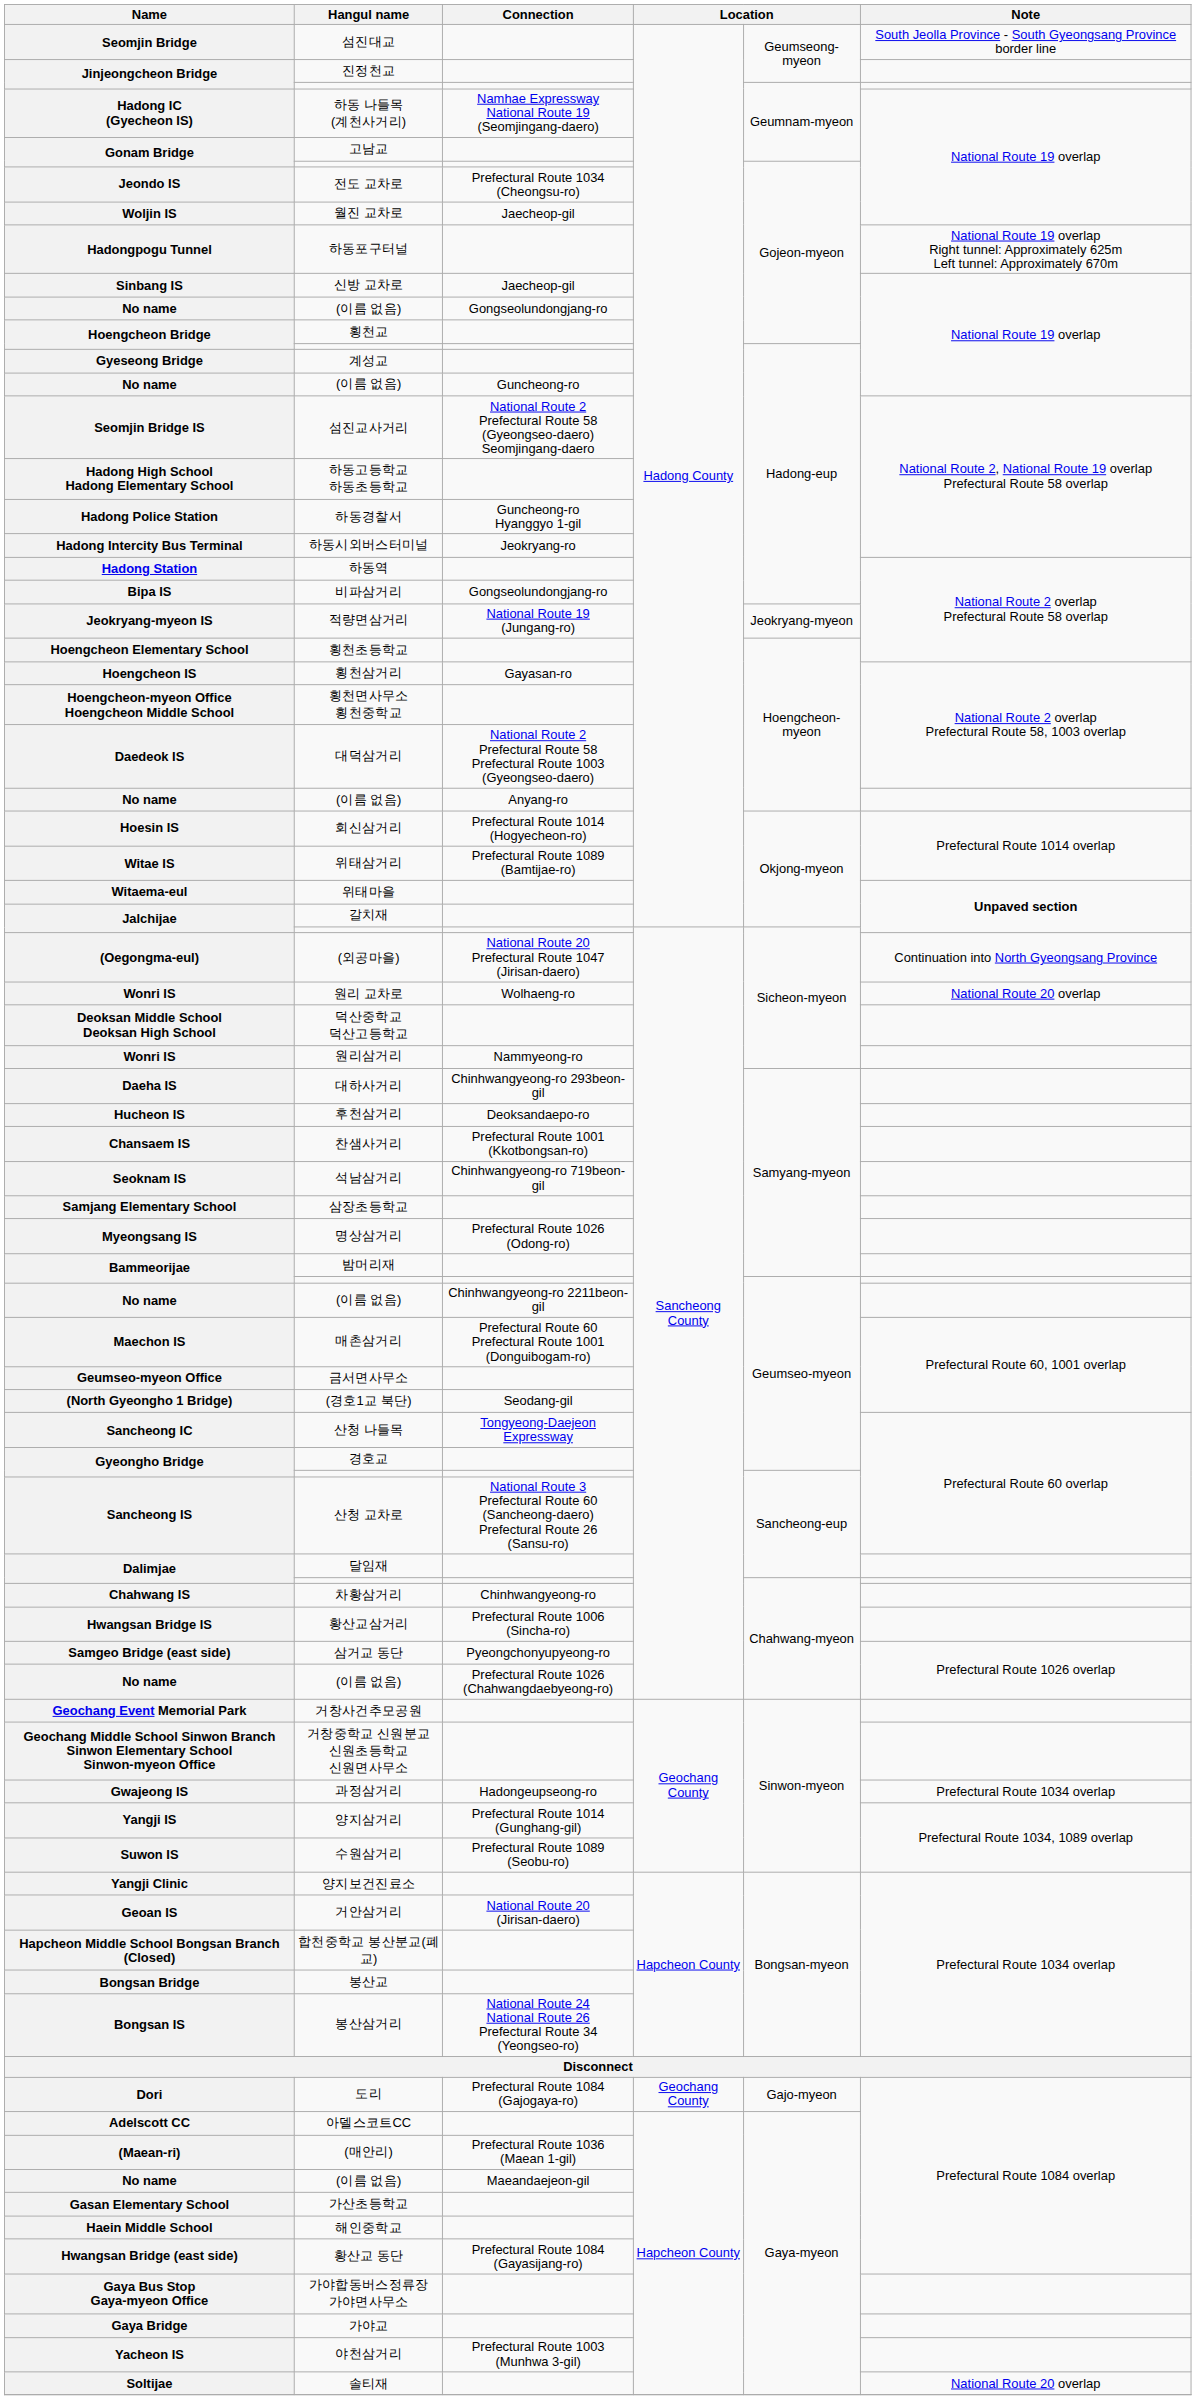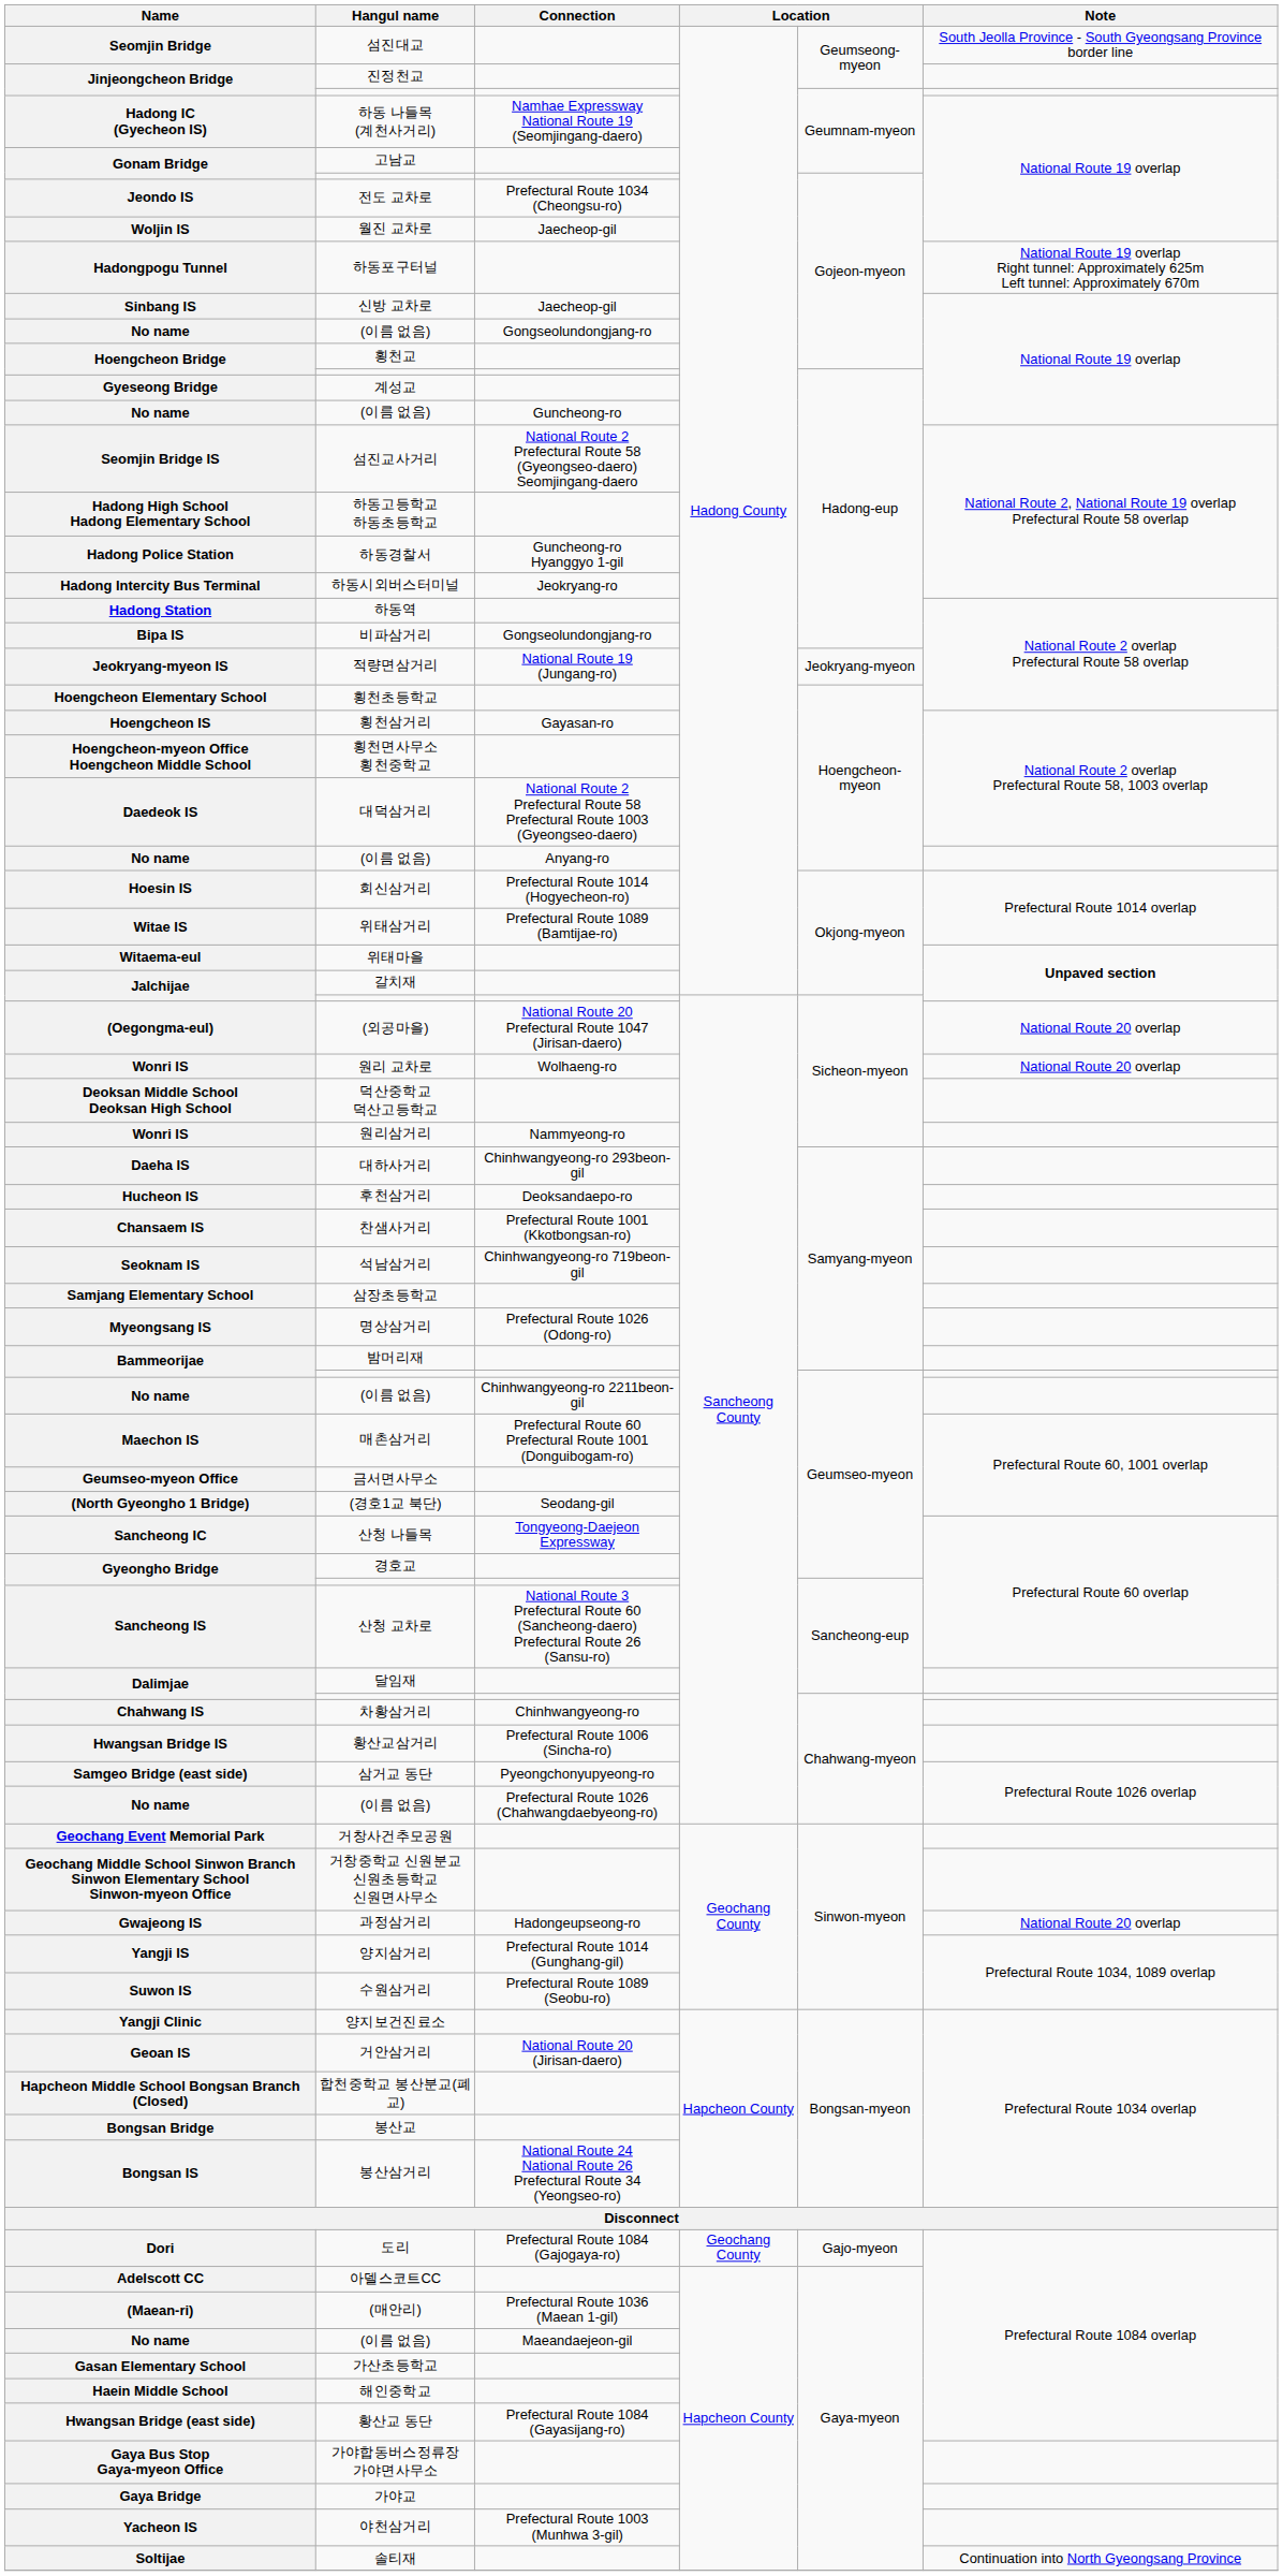(외공마을) | Note: Continuation into North Gyeongsang Province -> National Route 20 overlap
과정삼거리 | Note: Prefectural Route 1034 overlap -> National Route 20 overlap
솔티재 | Note: National Route 20 overlap -> Continuation into North Gyeongsang Province
